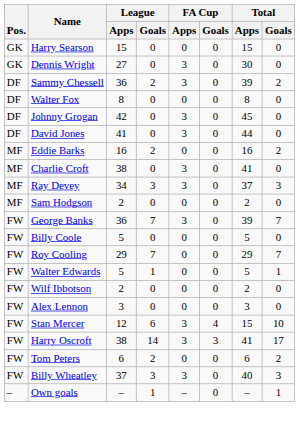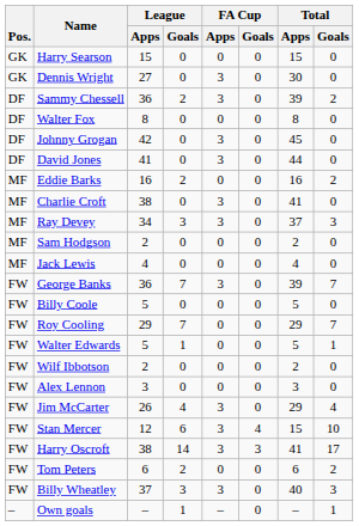+ row: MF | Jack Lewis | 4 | 0 | 0 | 0 | 4 | 0
+ row: FW | Jim McCarter | 26 | 4 | 3 | 0 | 29 | 4
